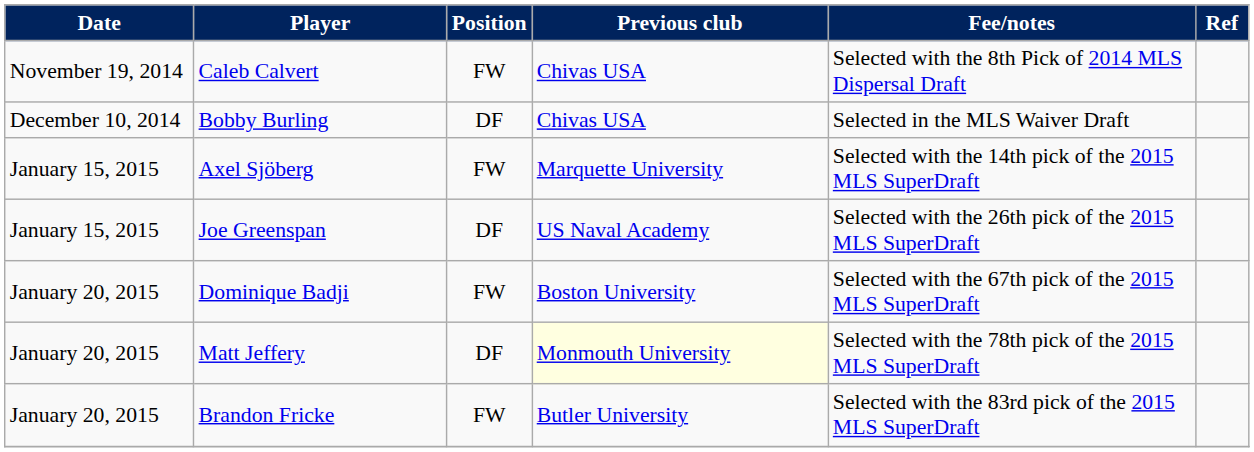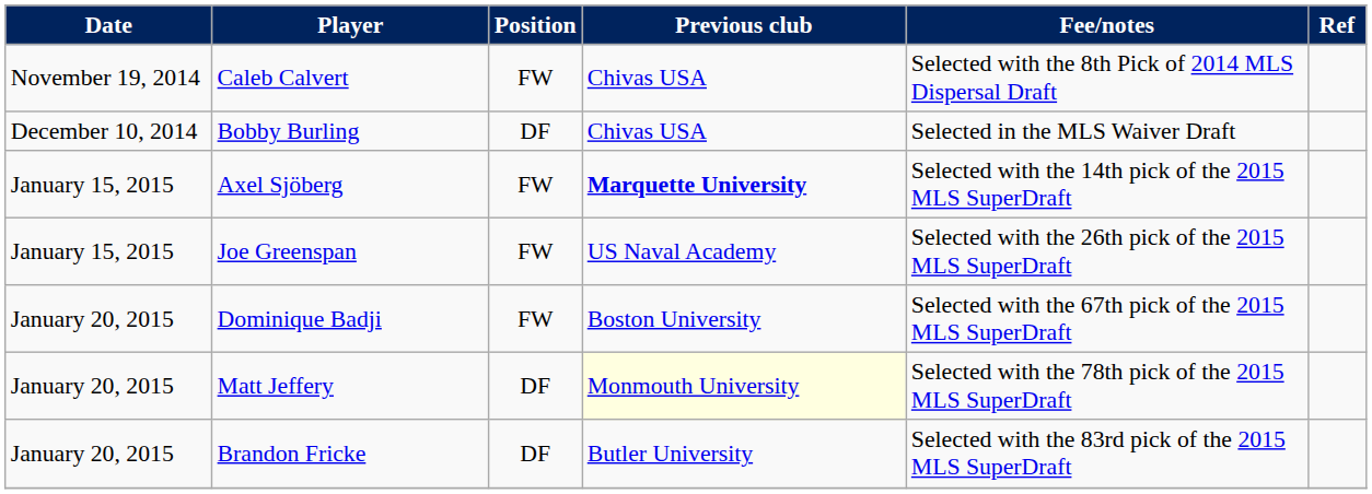Axel Sjöberg | Previous club: normal -> bold
Joe Greenspan | Position: DF -> FW
Brandon Fricke | Position: FW -> DF
